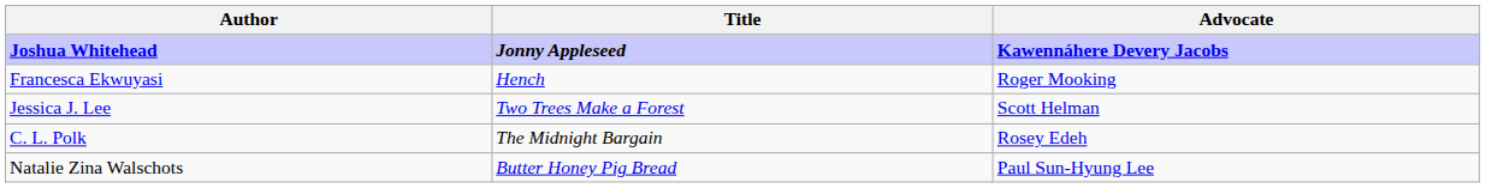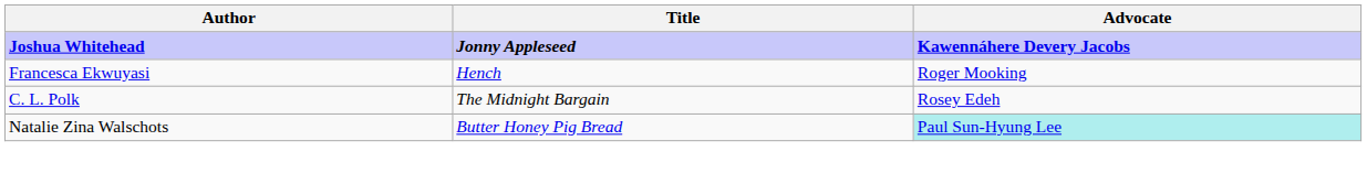- row: Jessica J. Lee | Two Trees Make a Forest | Scott Helman
Natalie Zina Walschots | Advocate: no background -> paleturquoise background
